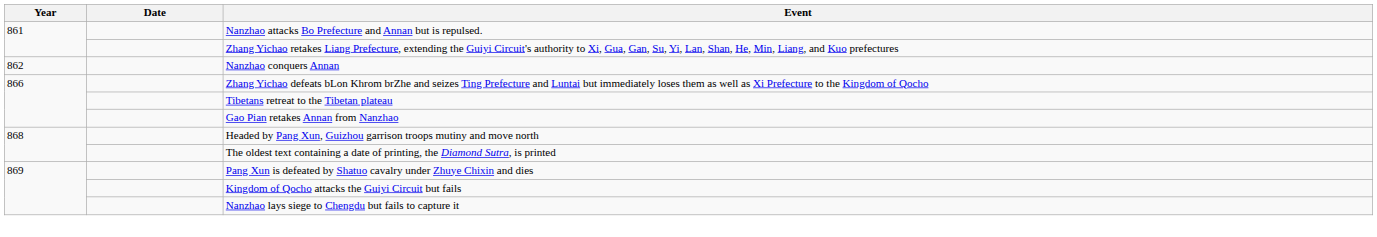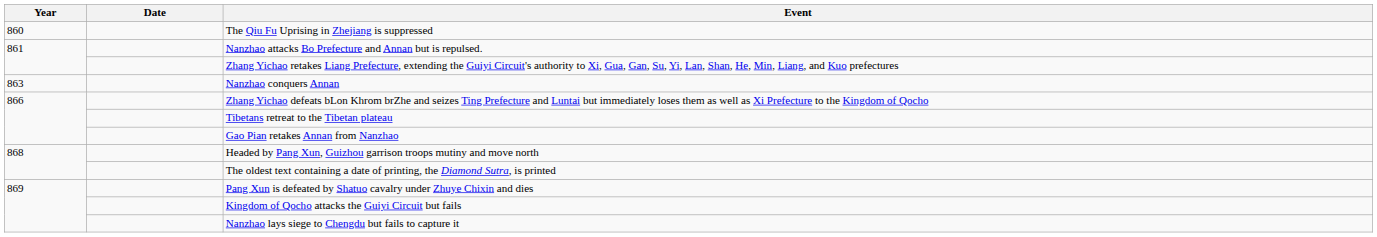+ row: 860 | The Qiu Fu Uprising in Zhejiang is suppressed
Nanzhao conquers Annan | Year: 862 -> 863
